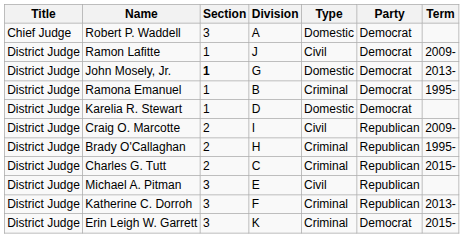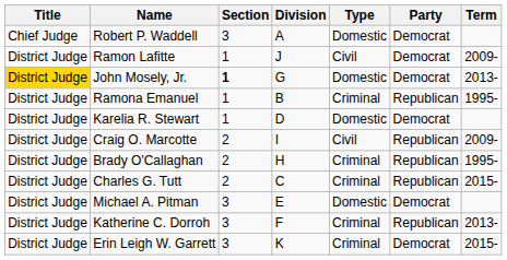John Mosely, Jr. | Title: no background -> gold background
Ramona Emanuel | Party: Democrat -> Republican
Michael A. Pitman | Type: Civil -> Domestic
Michael A. Pitman | Party: Republican -> Democrat
